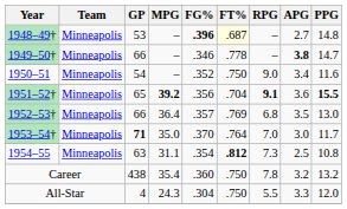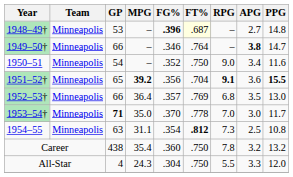1949–50† | FT%: .778 -> .764
1953–54† | FT%: .764 -> .778
